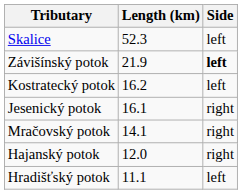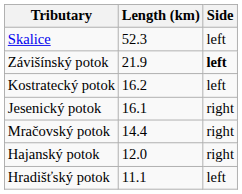Mračovský potok | Length (km): 14.1 -> 14.4
